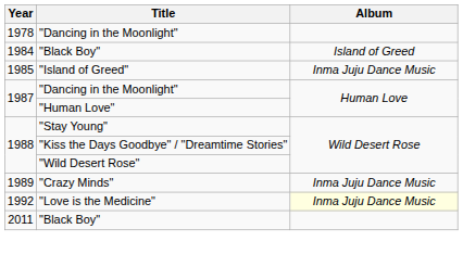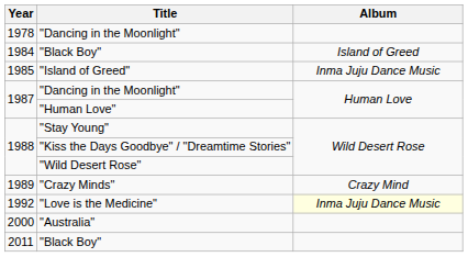"Crazy Minds" | Album: Inma Juju Dance Music -> Crazy Mind
+ row: 2000 | "Australia"
